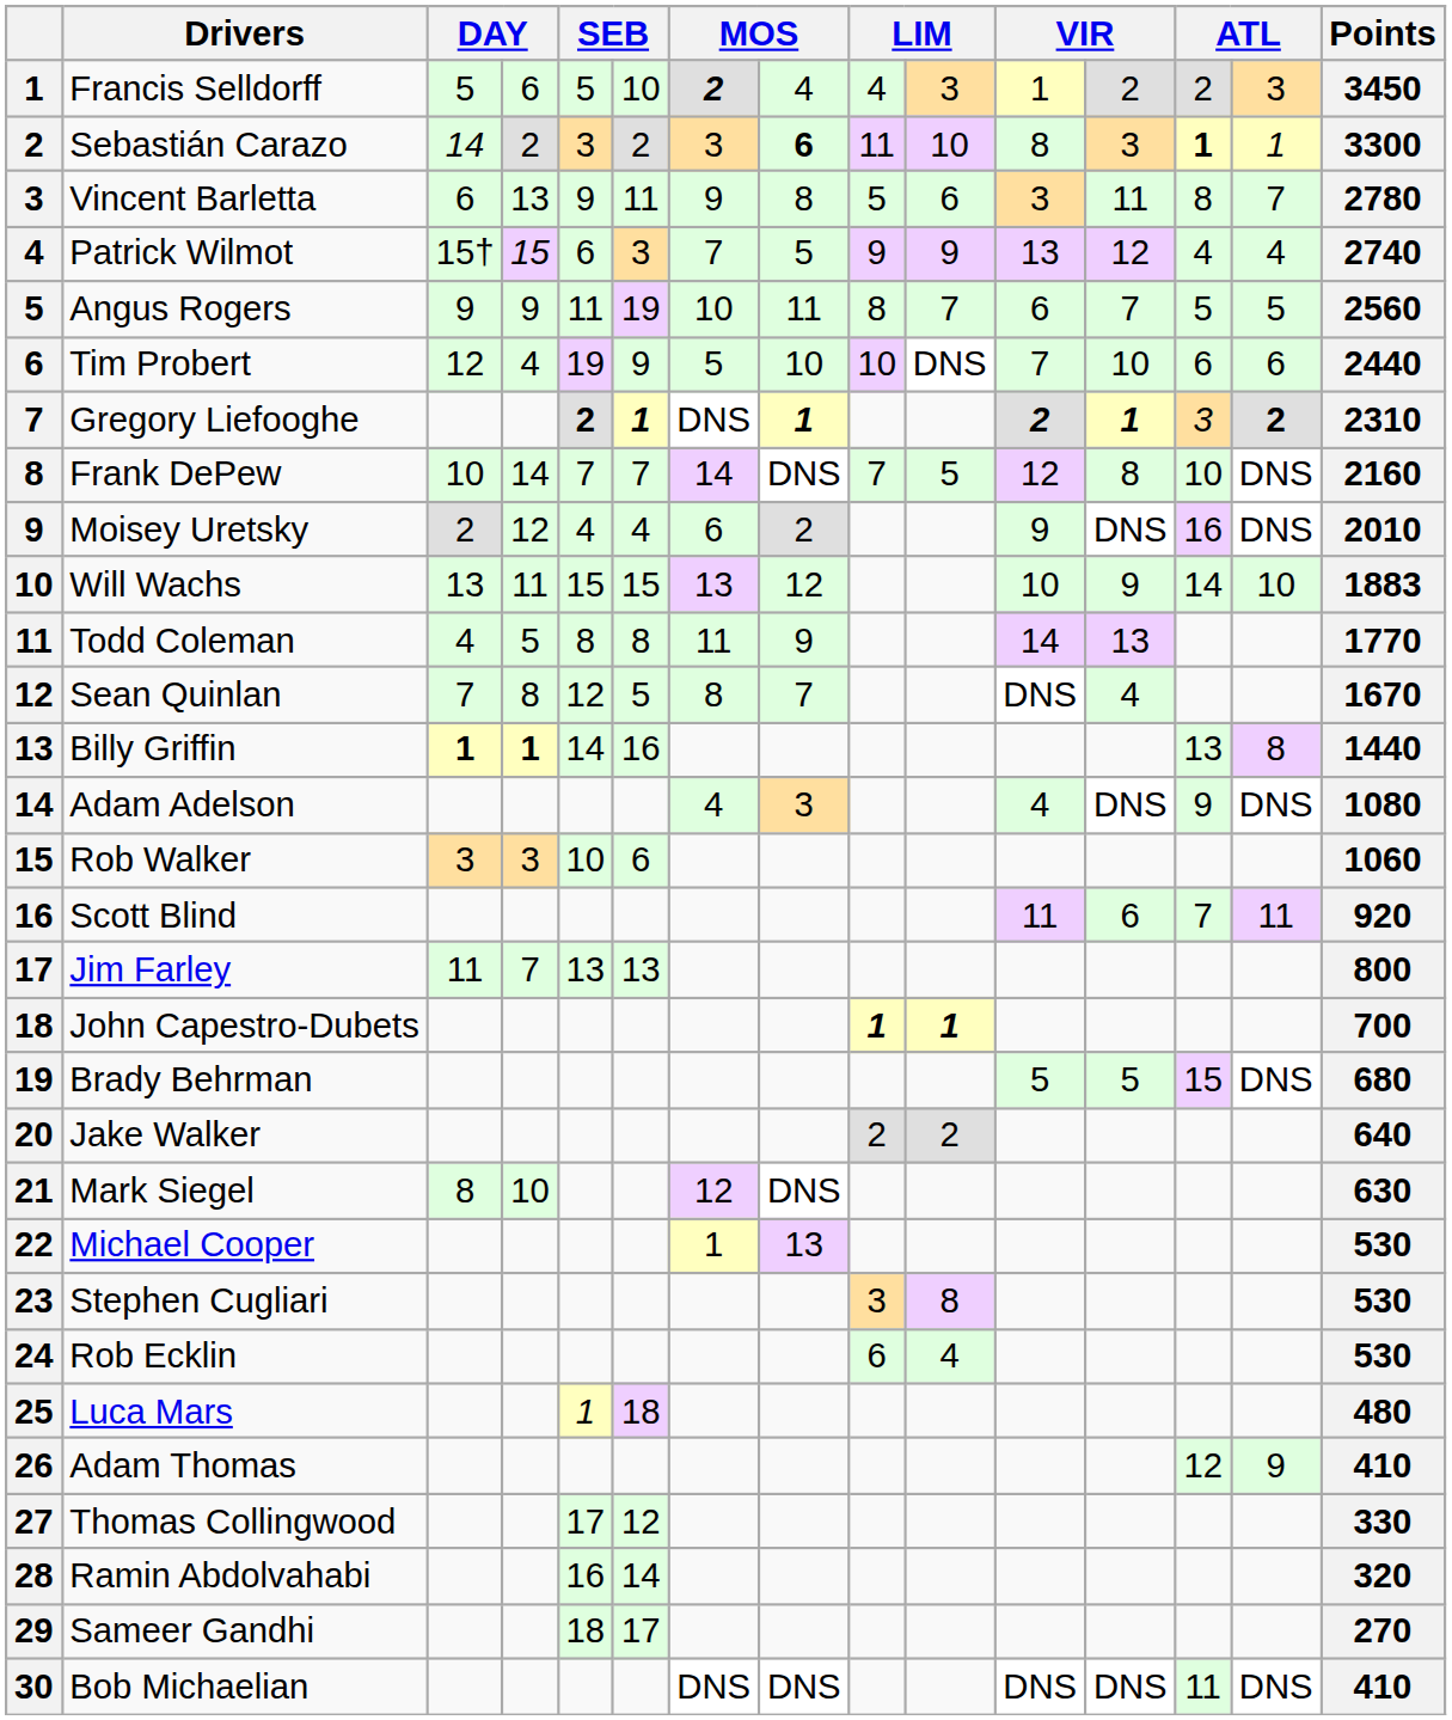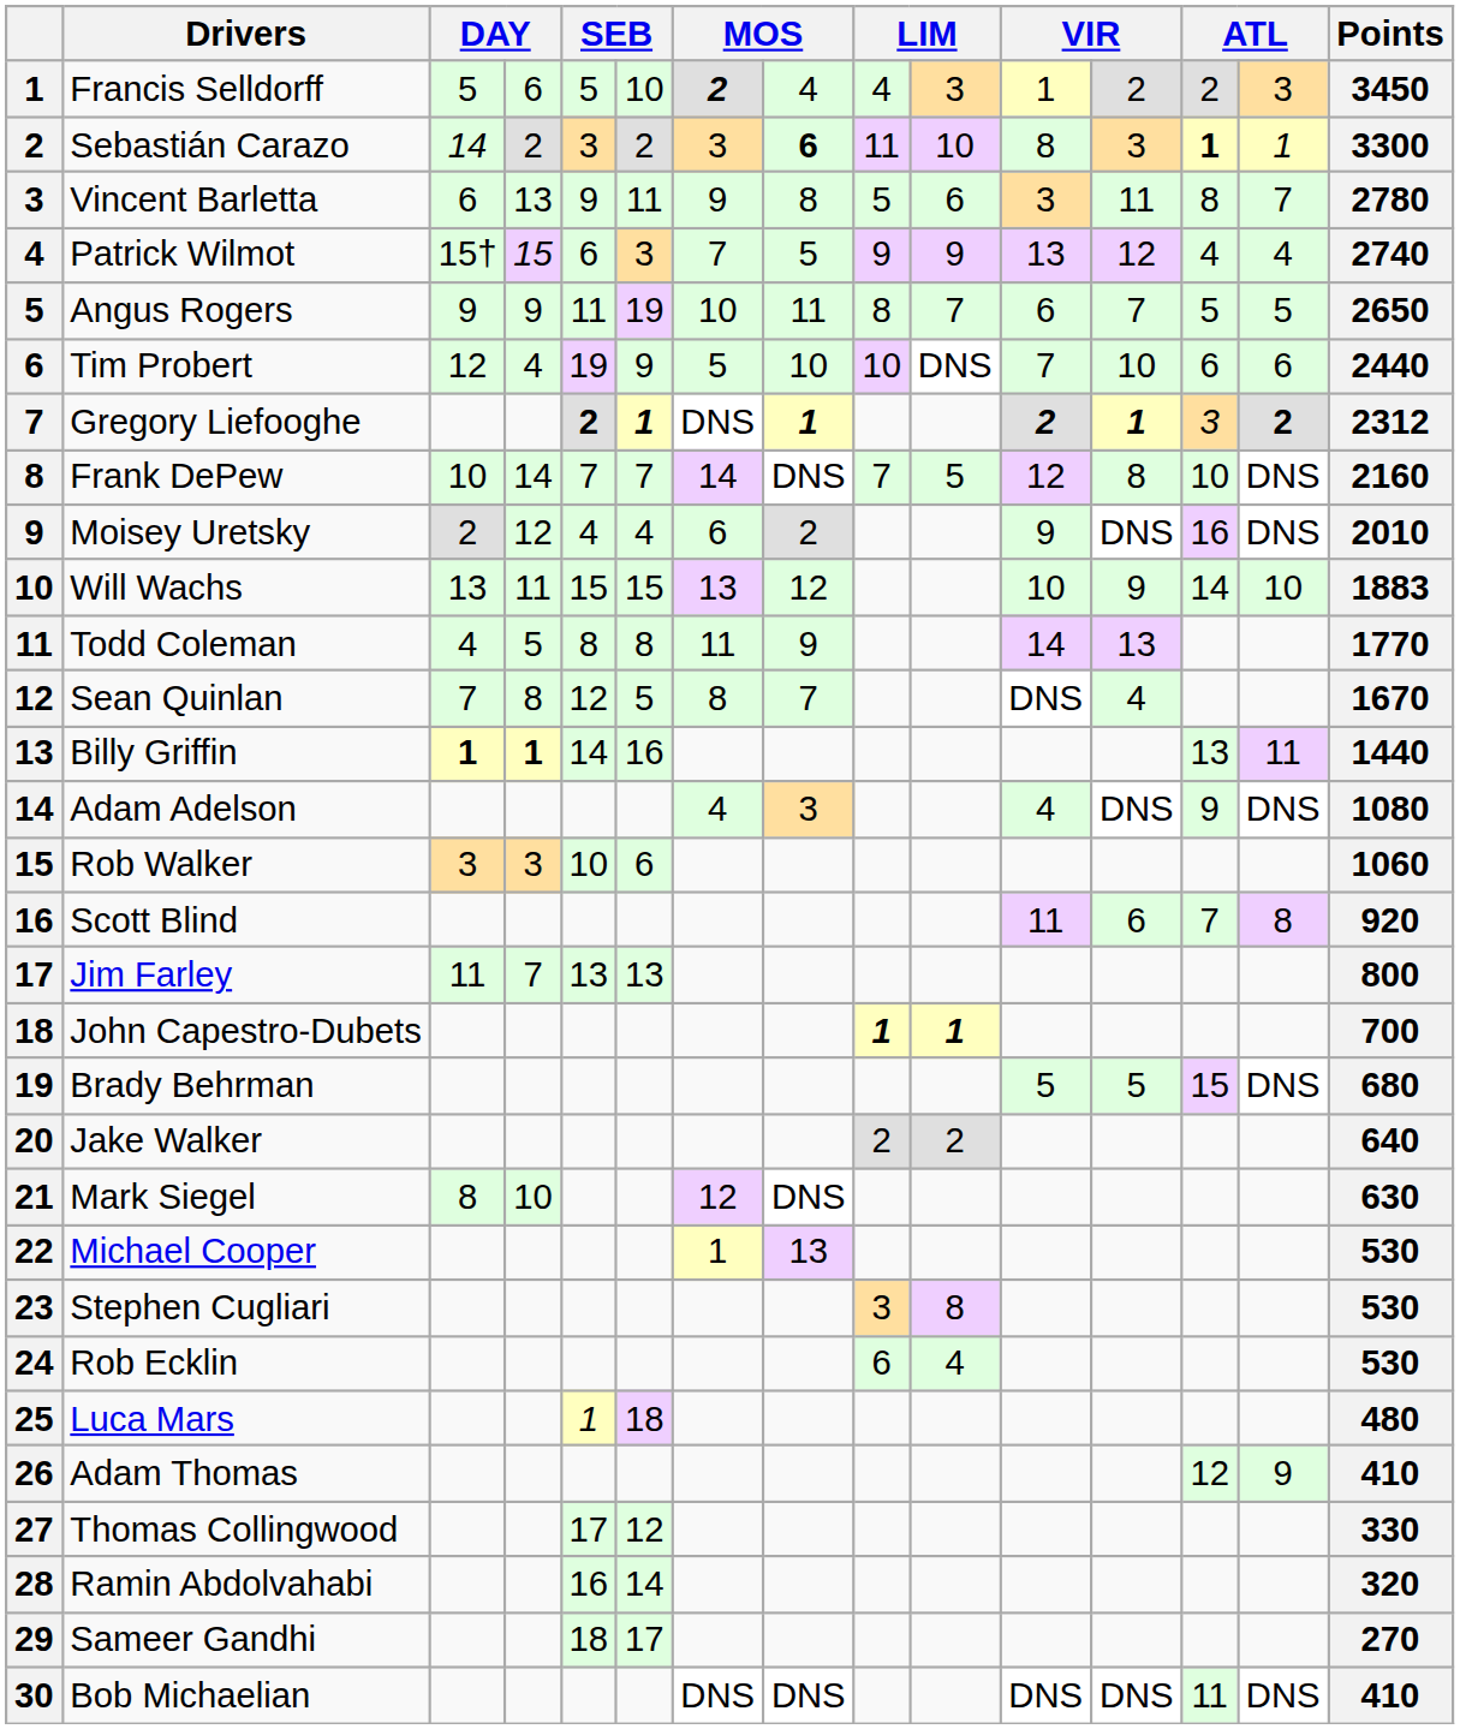Angus Rogers | Points: 2560 -> 2650
Gregory Liefooghe | Points: 2310 -> 2312
Billy Griffin | column 14: 8 -> 11
Scott Blind | column 14: 11 -> 8
